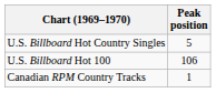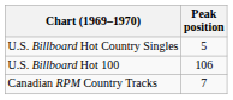Canadian RPM Country Tracks | Peak position: 1 -> 7
